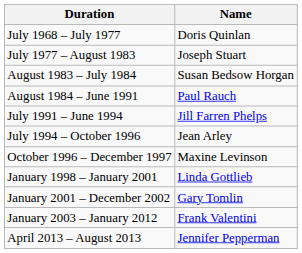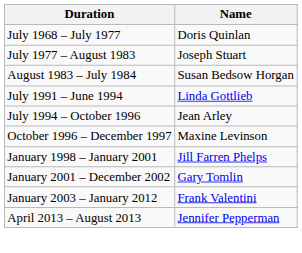- row: August 1984 – June 1991 | Paul Rauch
July 1991 – June 1994 | Name: Jill Farren Phelps -> Linda Gottlieb
January 1998 – January 2001 | Name: Linda Gottlieb -> Jill Farren Phelps
